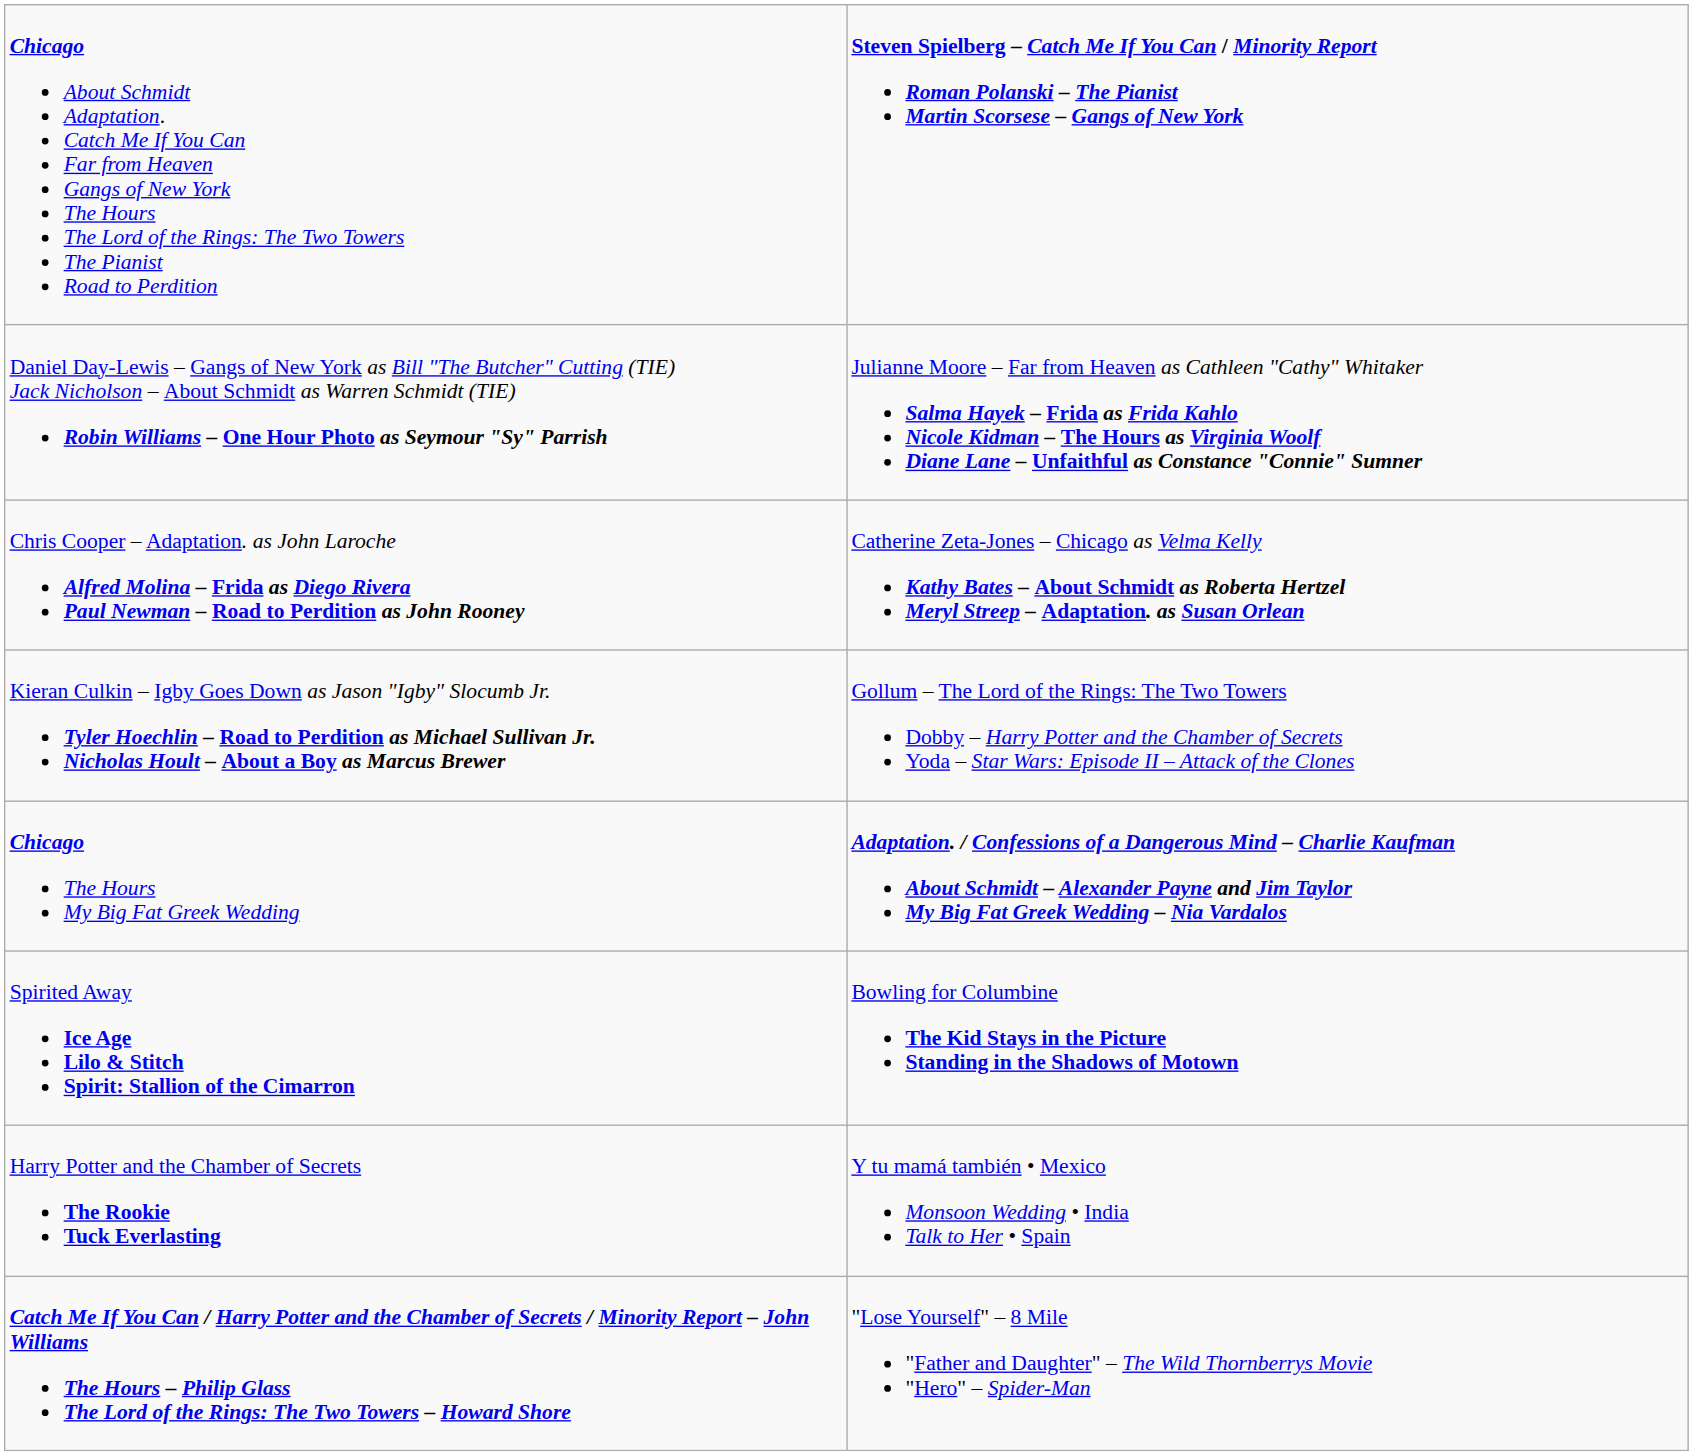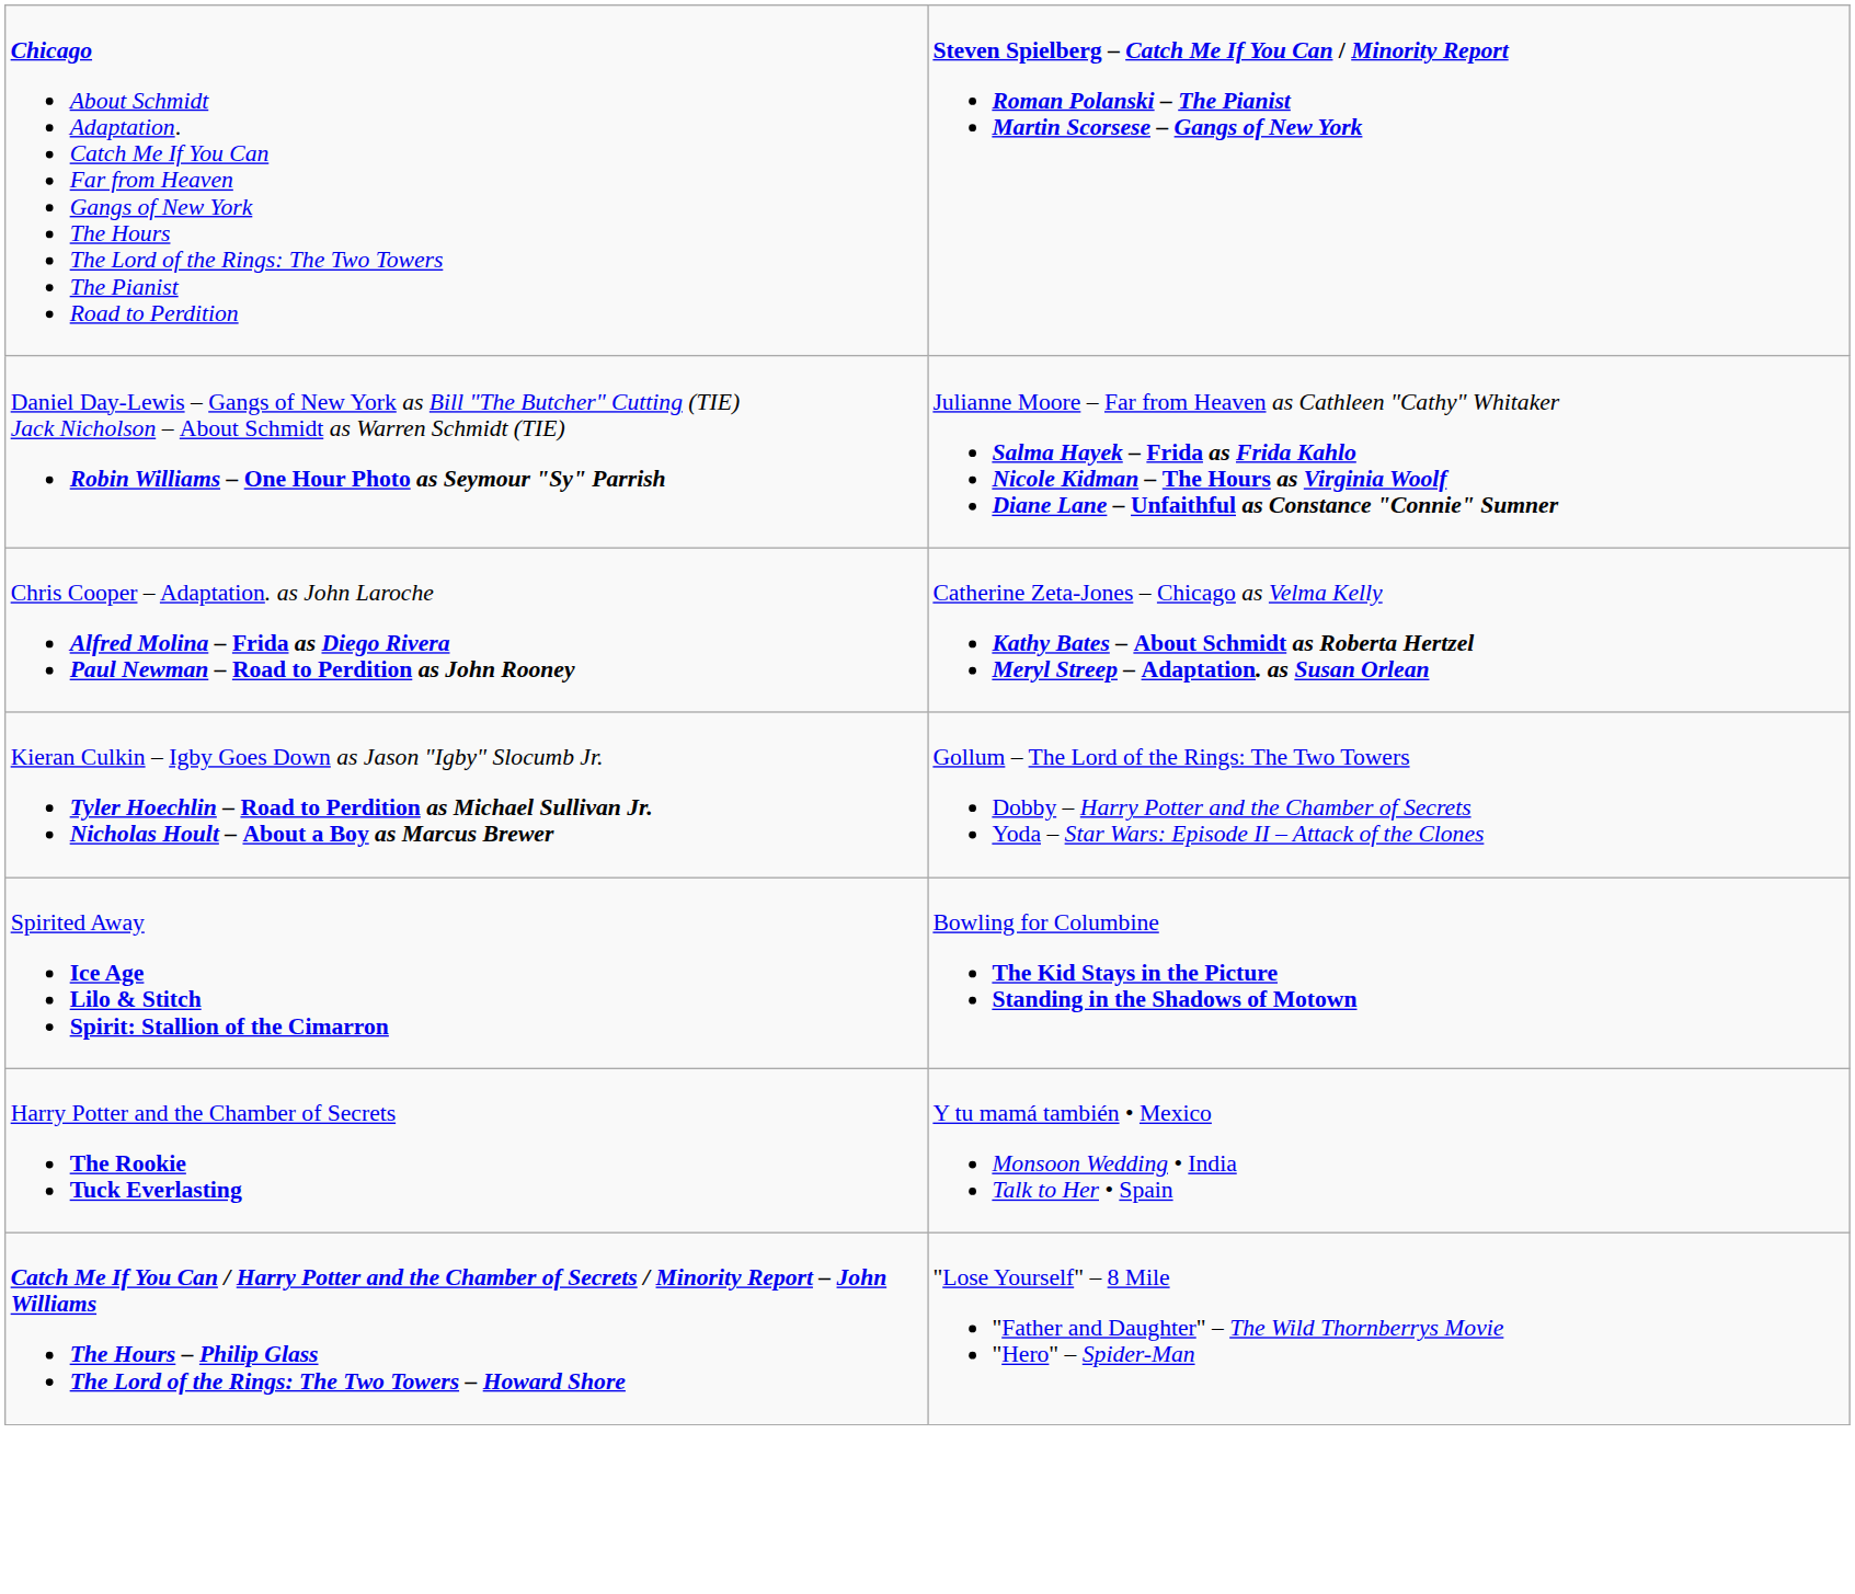- row: Chicago The Hours My Big Fat Greek Wedding | Adaptation. / Confessions of a Dangerous Mind – Charlie Kaufman About Schmidt – Alexander Payne and Jim Taylor My Big Fat Greek Wedding – Nia Vardalos
